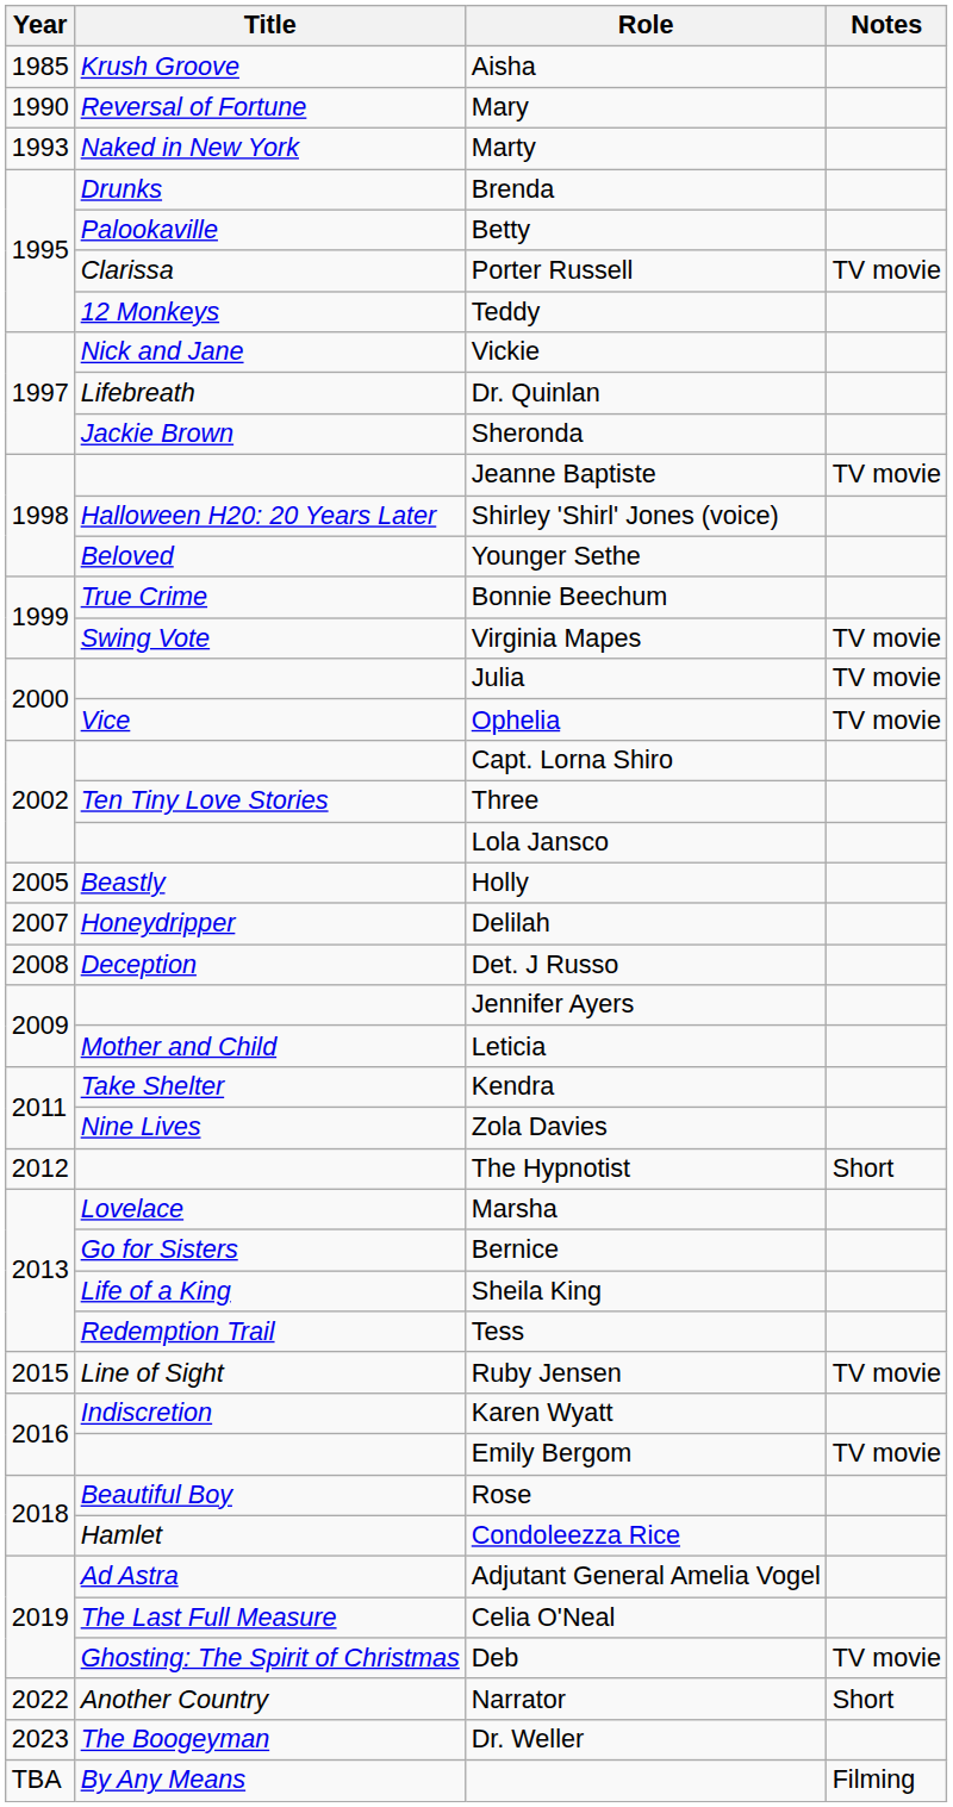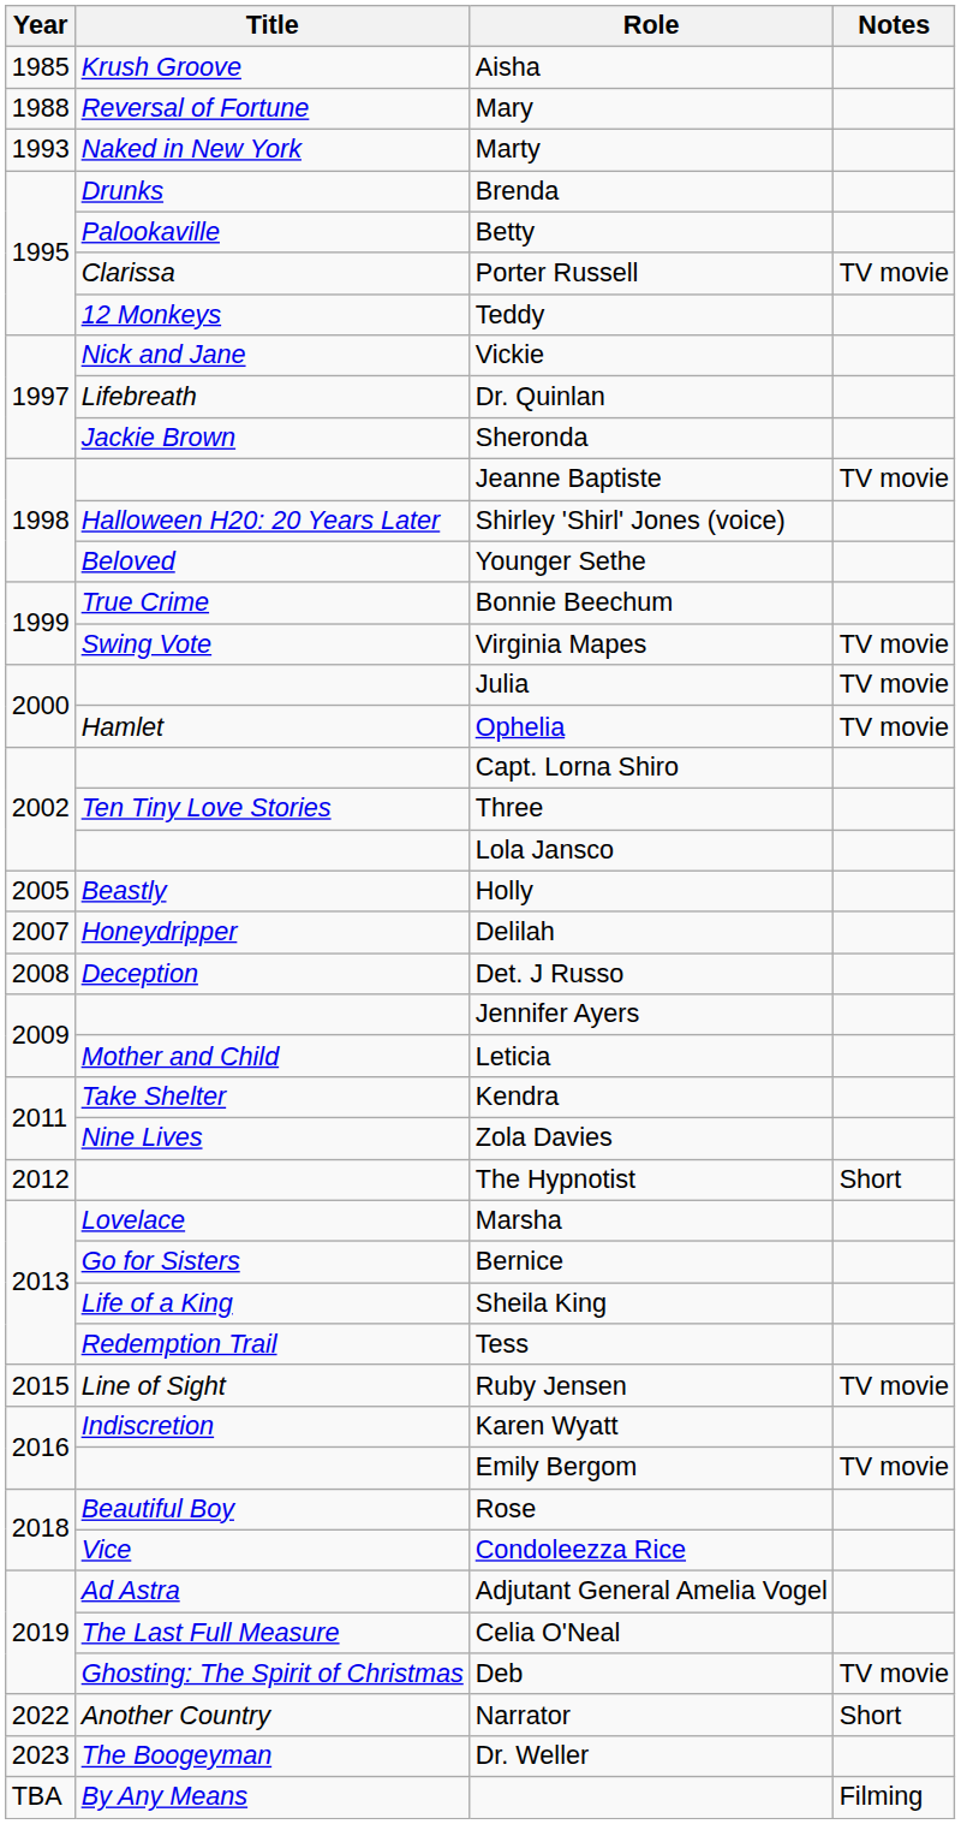Mary | Year: 1990 -> 1988
Ophelia | Title: Vice -> Hamlet
Condoleezza Rice | Title: Hamlet -> Vice
